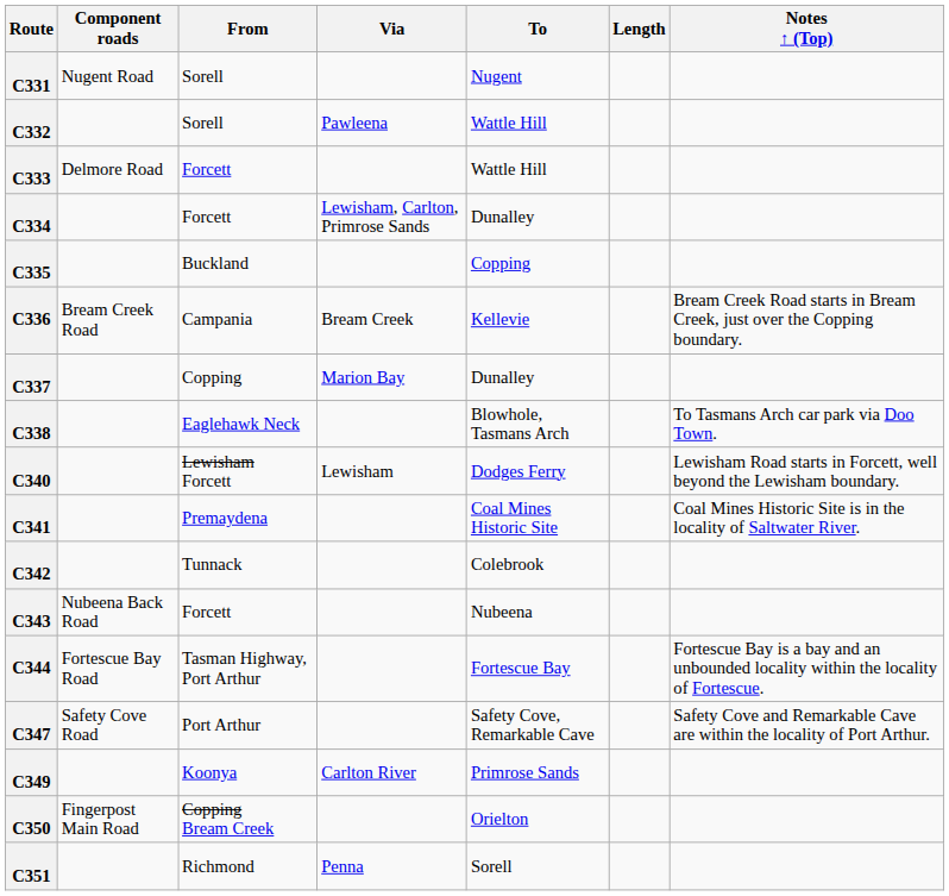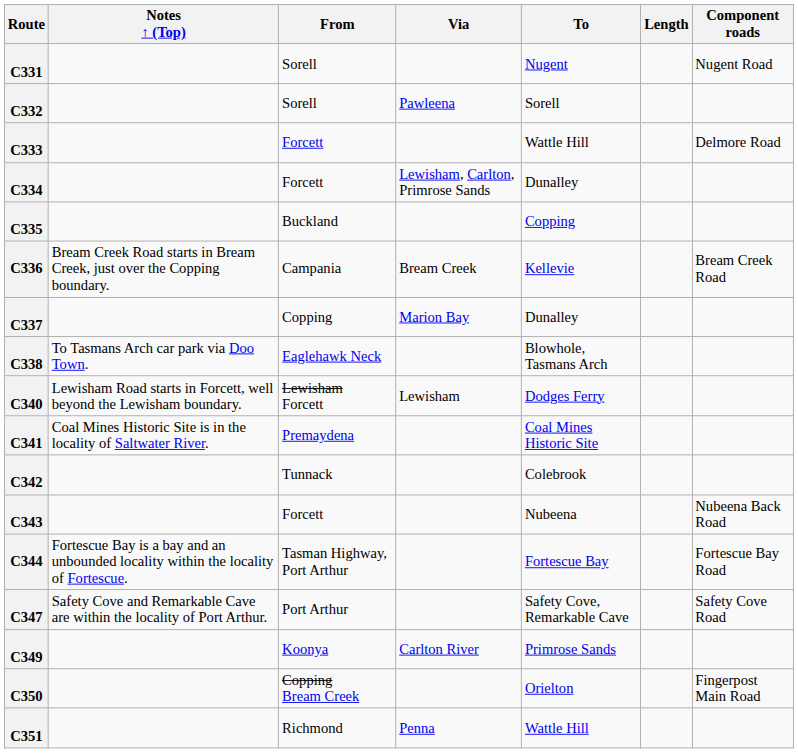columns swapped: Component roads <-> Notes ↑ (Top)
C332 | To: Wattle Hill -> Sorell
C351 | To: Sorell -> Wattle Hill
